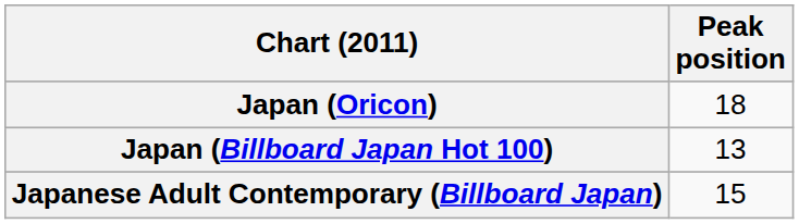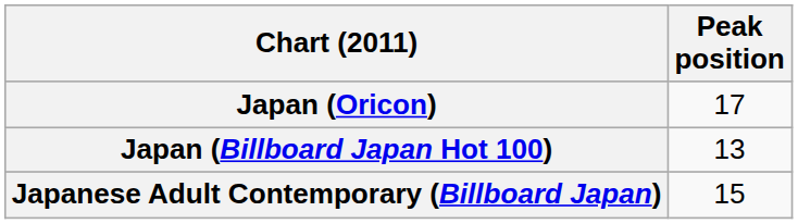Japan (Oricon) | Peak position: 18 -> 17
